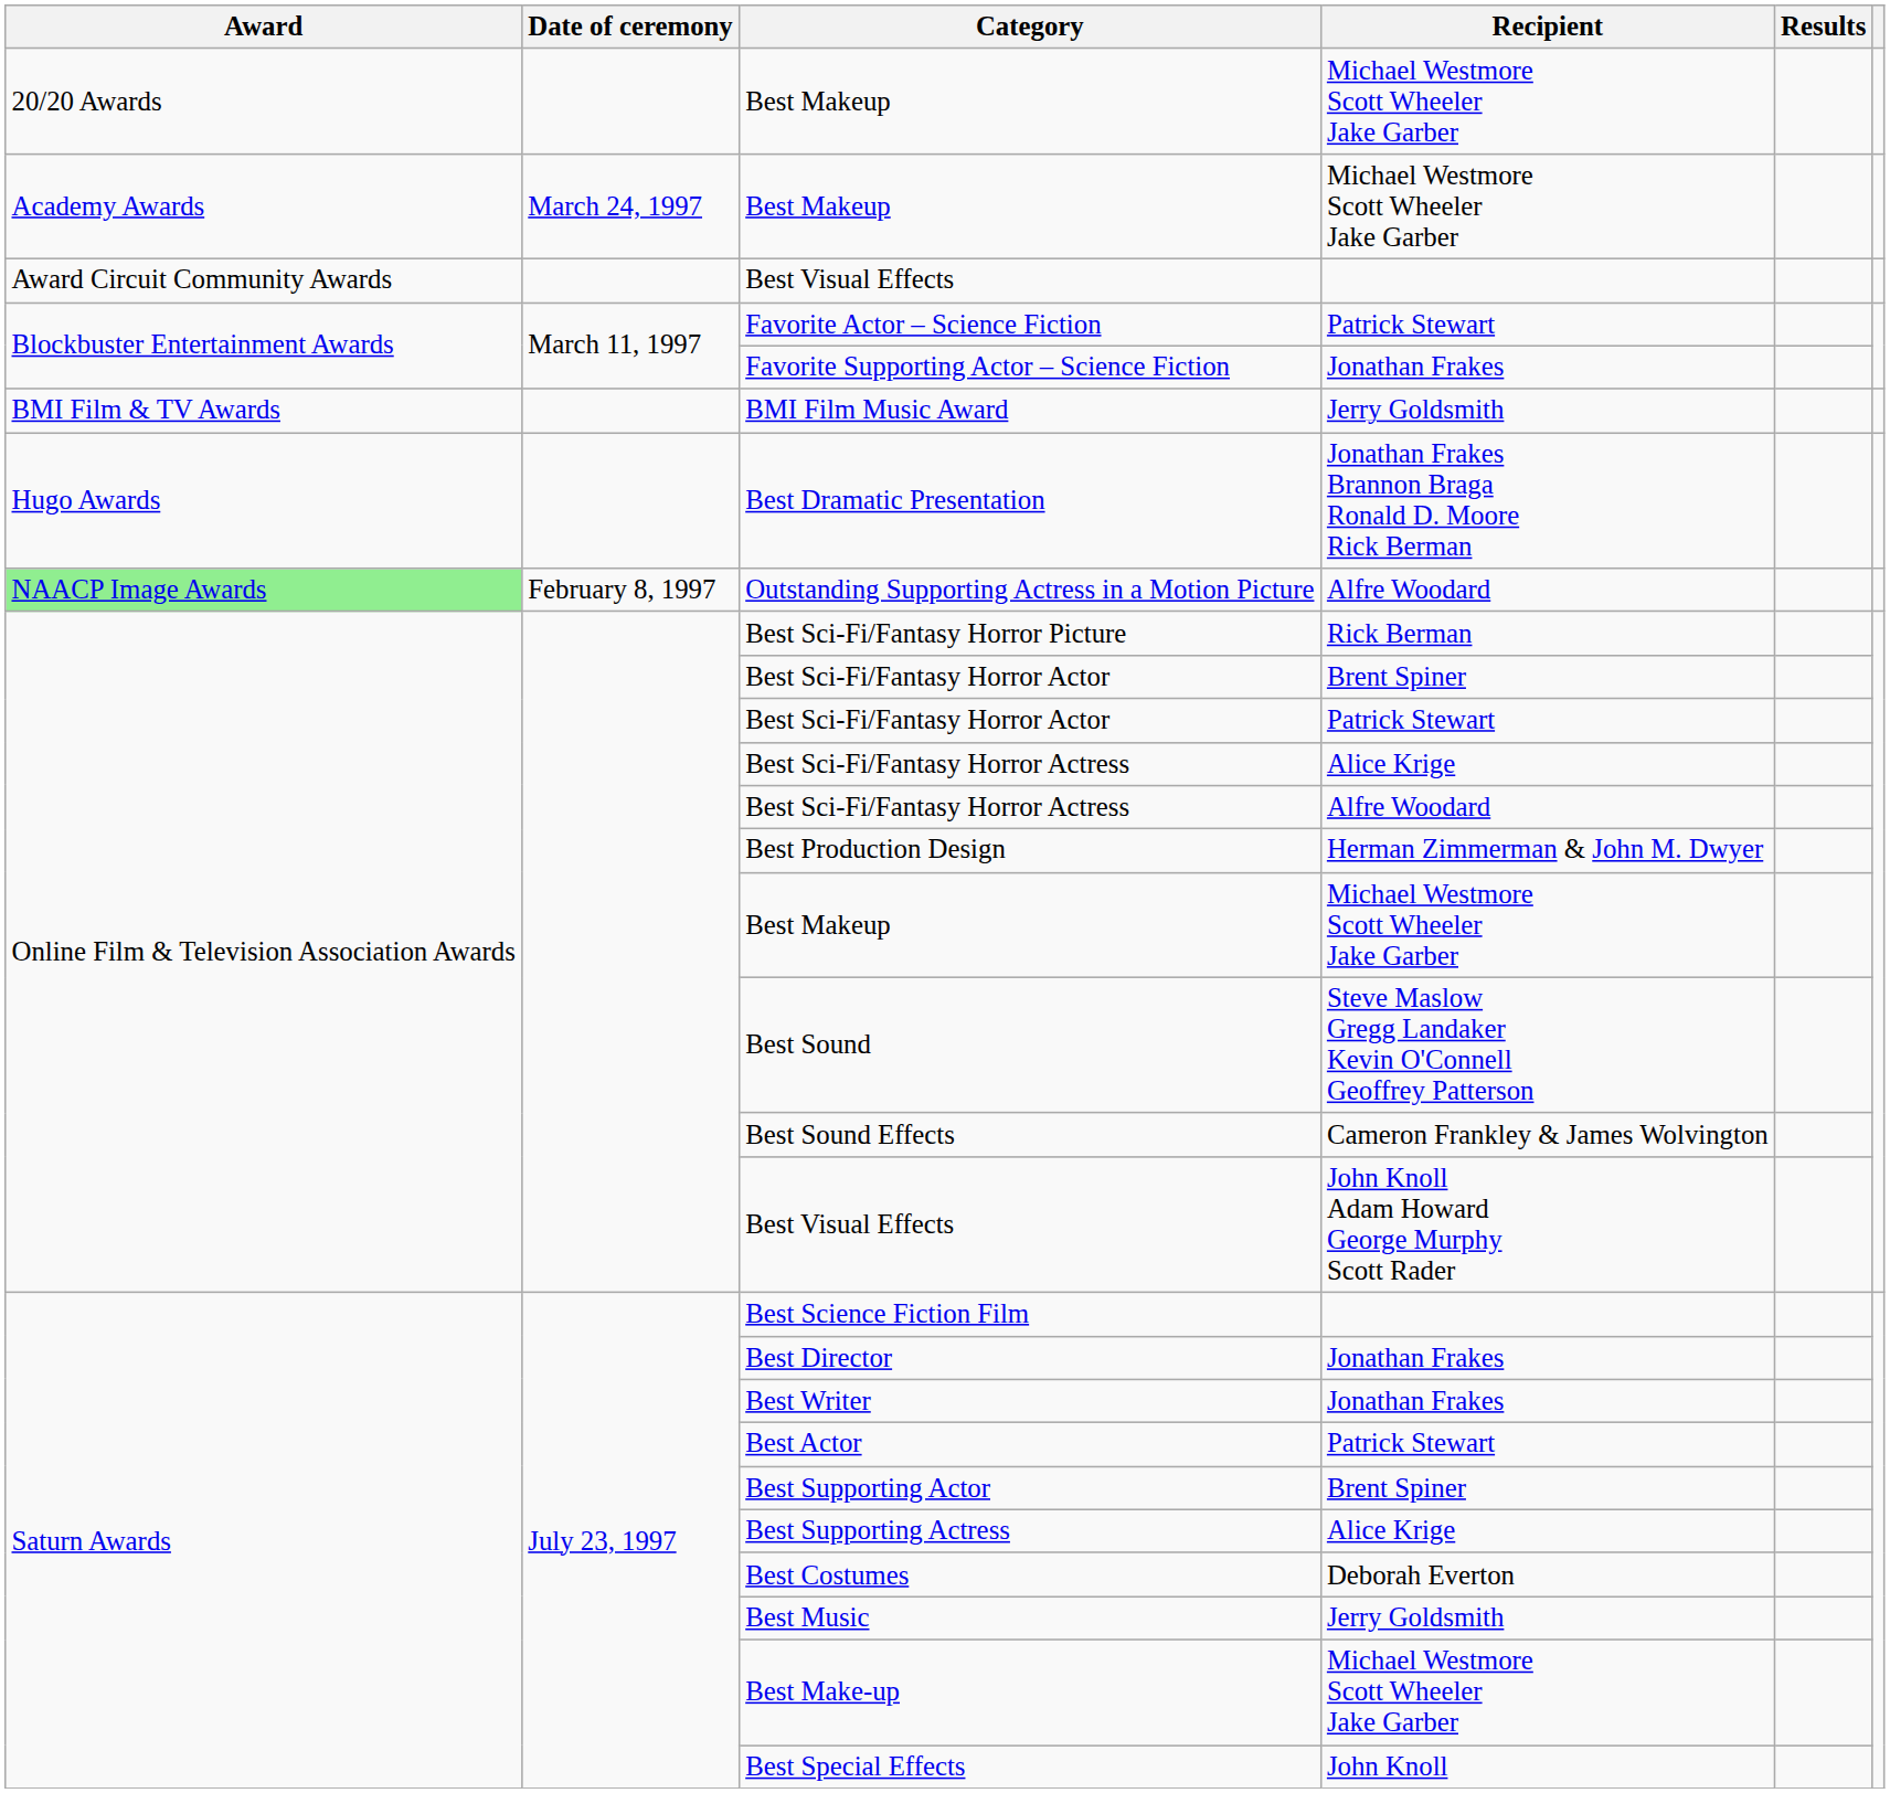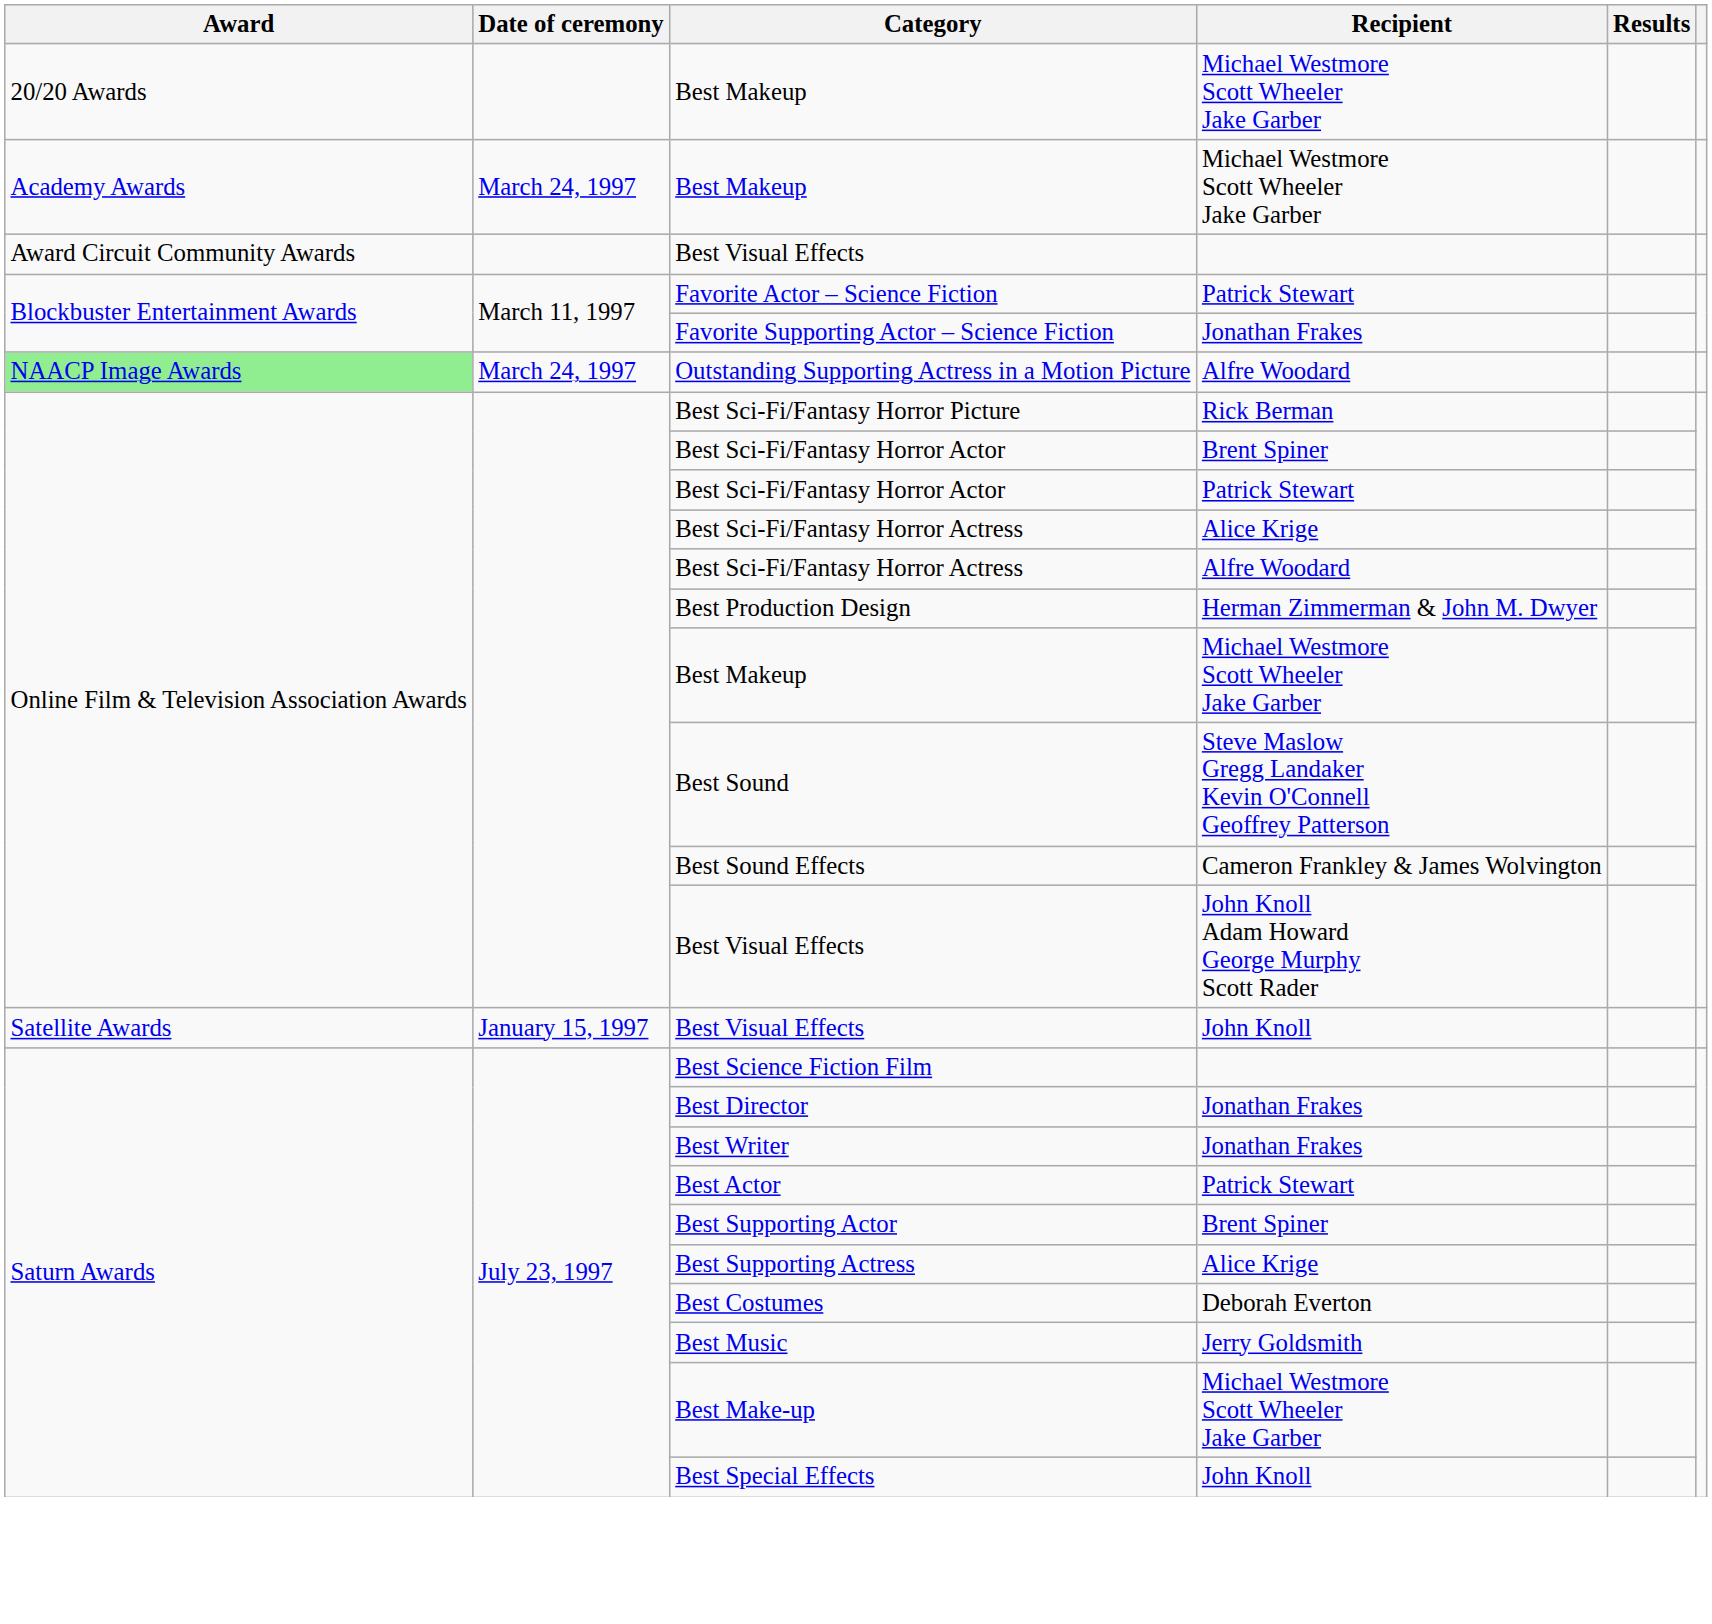- row: BMI Film & TV Awards | BMI Film Music Award | Jerry Goldsmith
- row: Hugo Awards | Best Dramatic Presentation | Jonathan Frakes Brannon Braga Ronald D. Moore Rick Berman
Outstanding Supporting Actress in a Motion Picture | Date of ceremony: February 8, 1997 -> March 24, 1997
+ row: Satellite Awards | January 15, 1997 | Best Visual Effects | John Knoll
